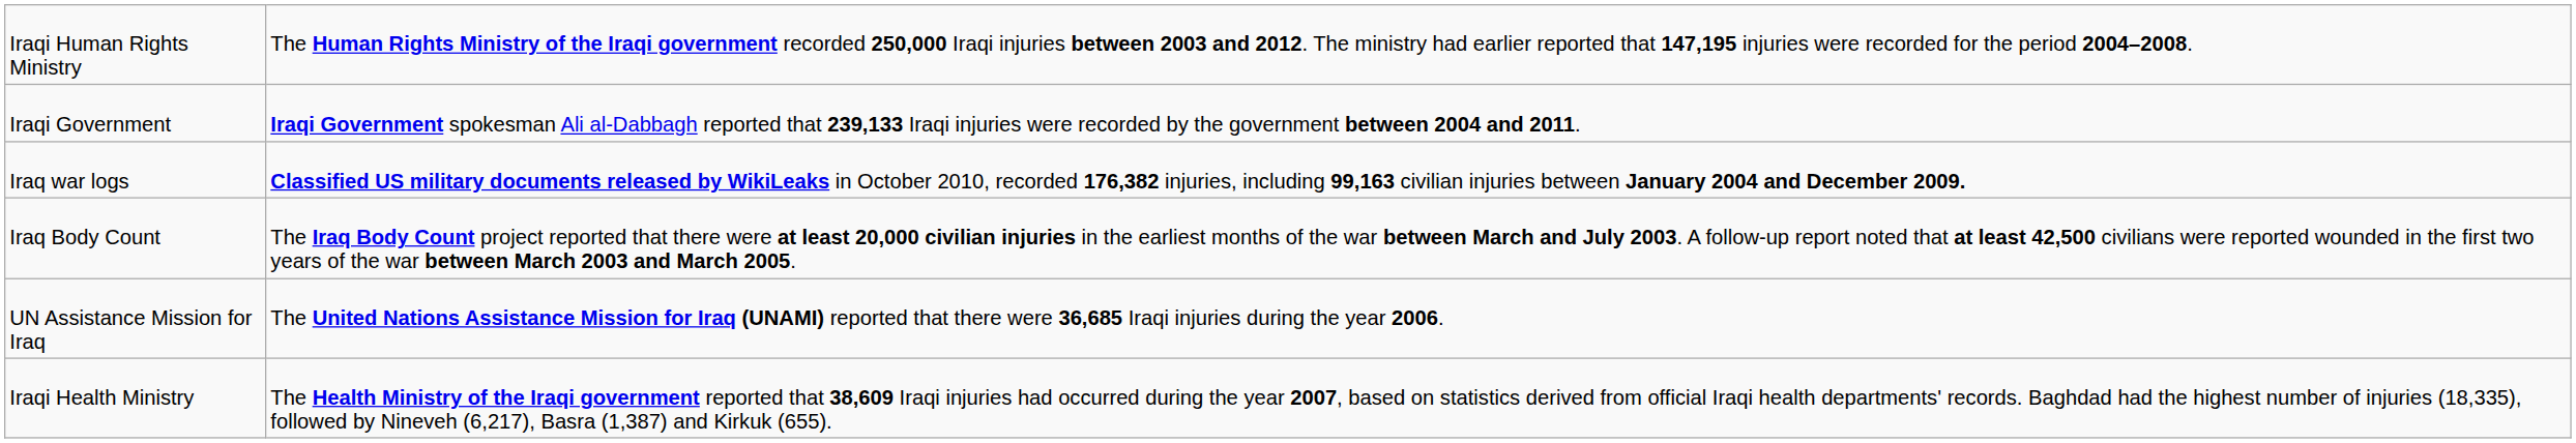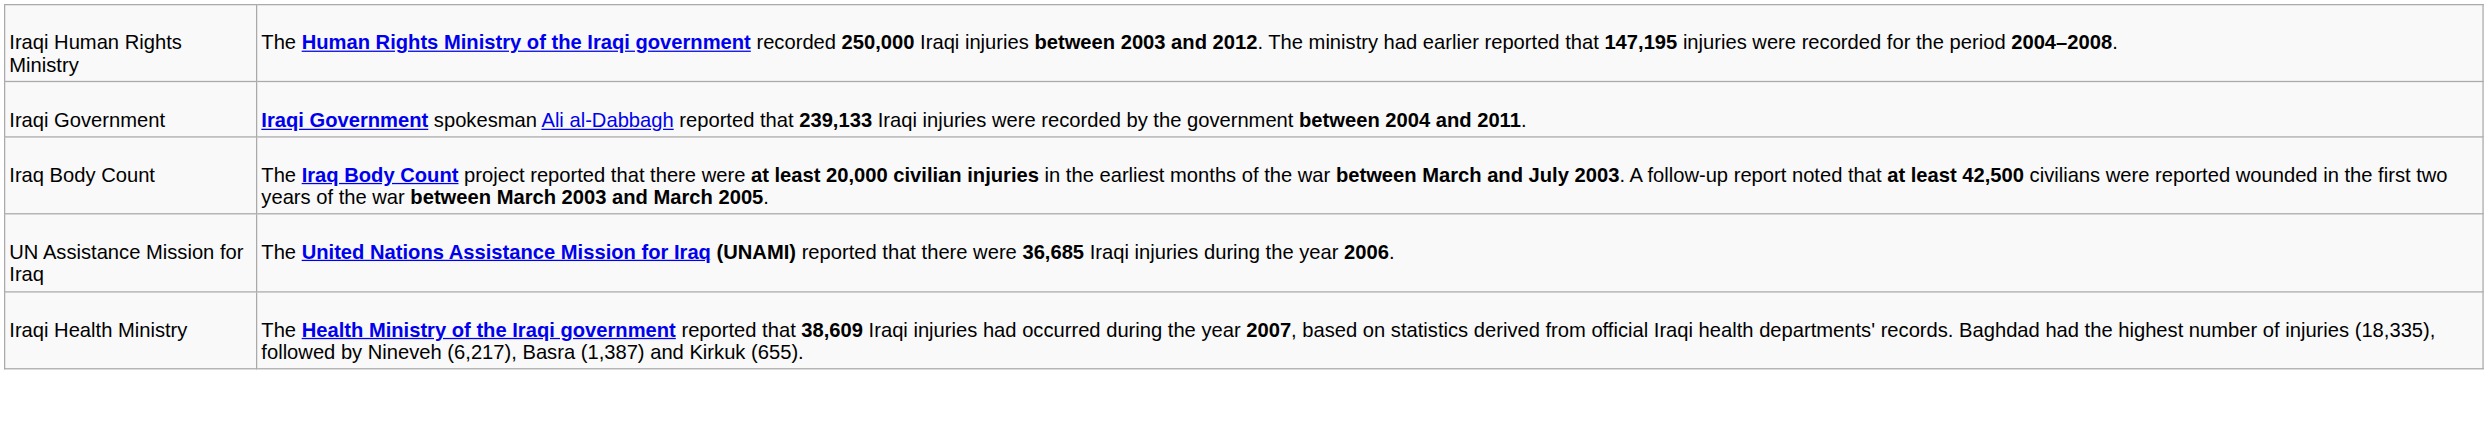- row: Iraq war logs | Classified US military documents released by WikiLeaks in October 2010, recorded 176,382 injuries, including 99,163 civilian injuries between January 2004 and December 2009.
